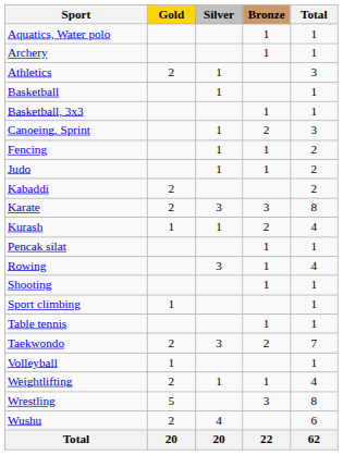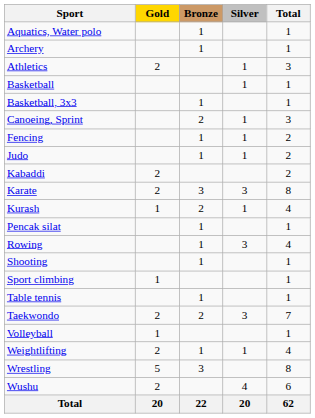columns swapped: Silver <-> Bronze
